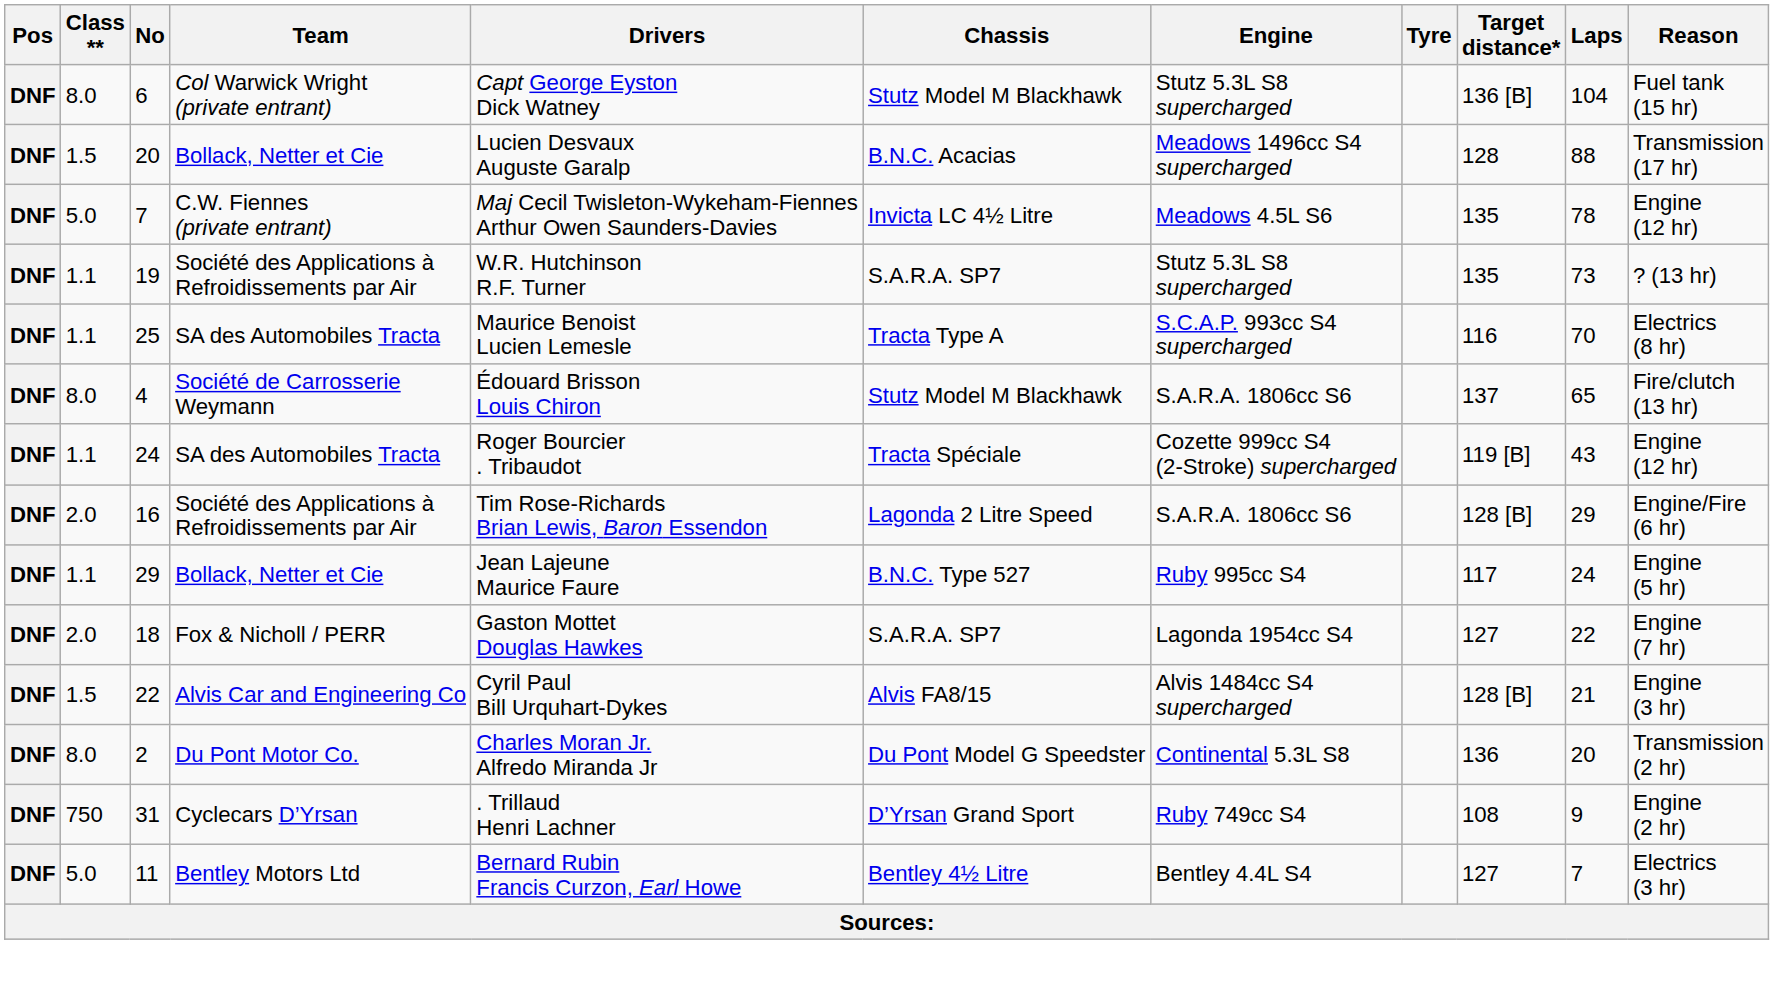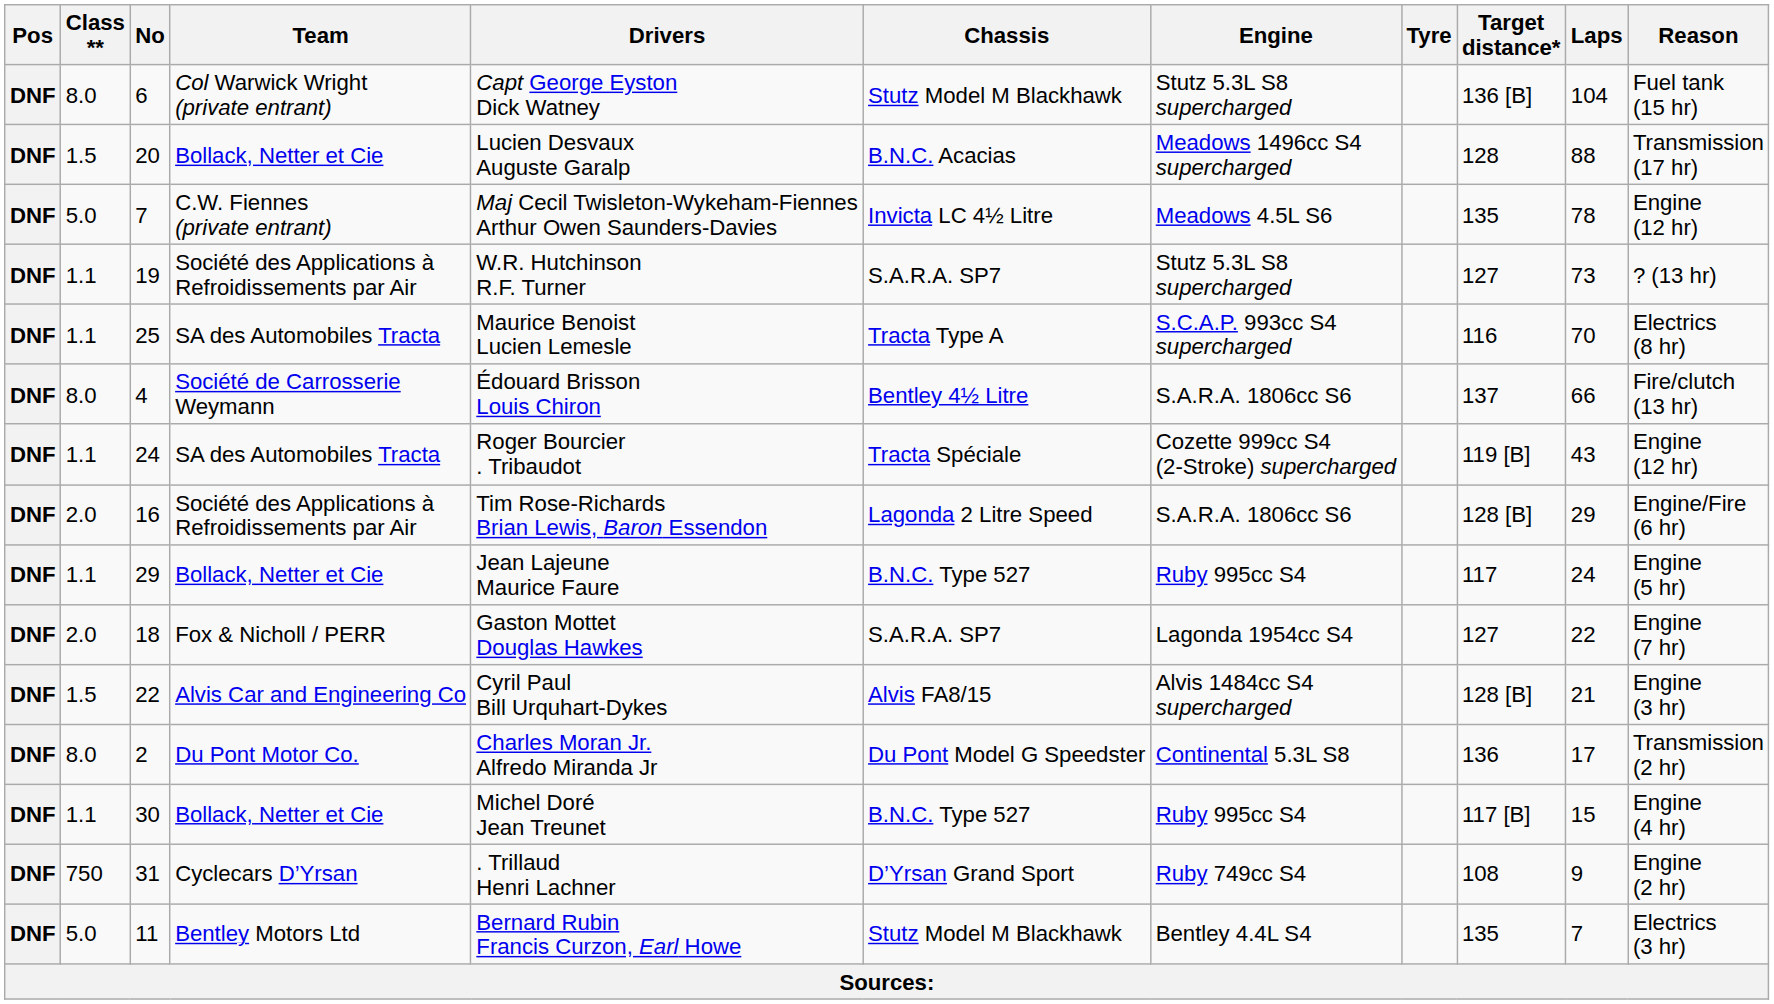19 | Target distance*: 135 -> 127
4 | Chassis: Stutz Model M Blackhawk -> Bentley 4½ Litre
4 | Laps: 65 -> 66
2 | Laps: 20 -> 17
+ row: DNF | 1.1 | 30 | Bollack, Netter et Cie | Michel Doré Jean Treunet | B.N.C. Type 527 | Ruby 995cc S4 | 117 [B] | 15 | Engine (4 hr)
11 | Chassis: Bentley 4½ Litre -> Stutz Model M Blackhawk
11 | Target distance*: 127 -> 135
